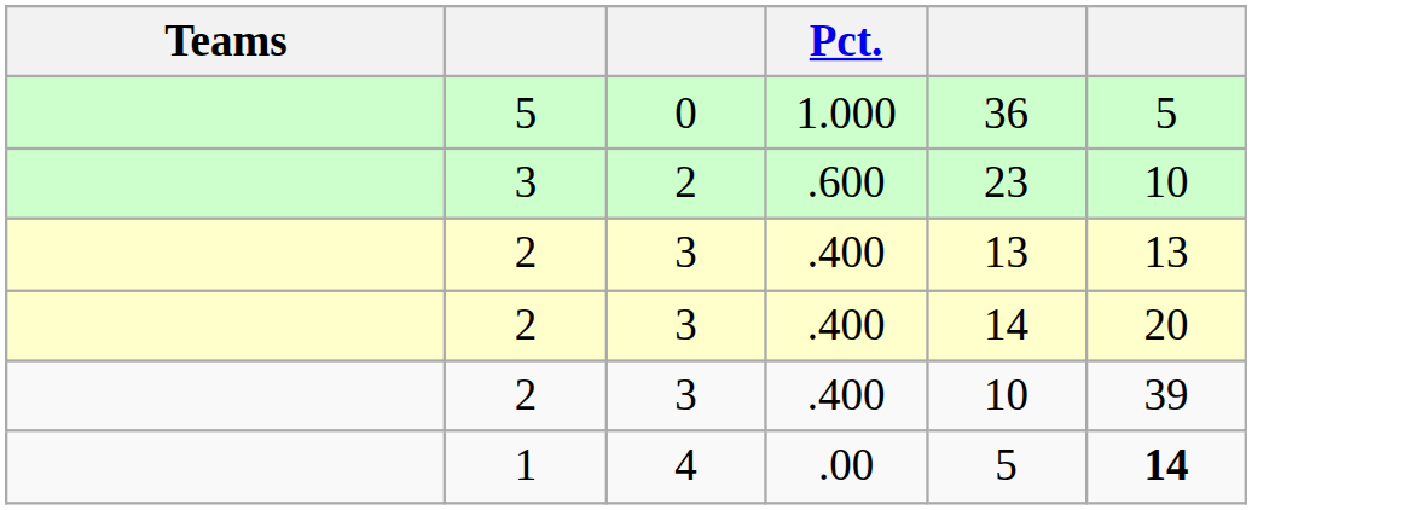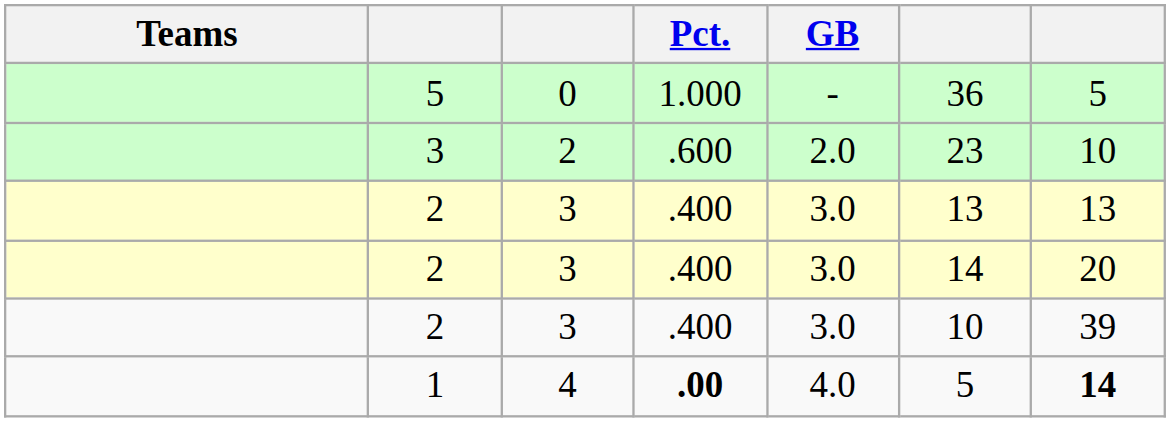+ column: GB | - | 2.0 | 3.0 | 3.0 | 3.0 | 4.0
1 | Pct.: normal -> bold
